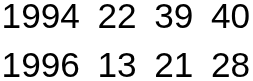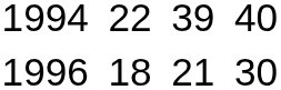1996 | column 3: 13 -> 18
1996 | column 7: 28 -> 30
